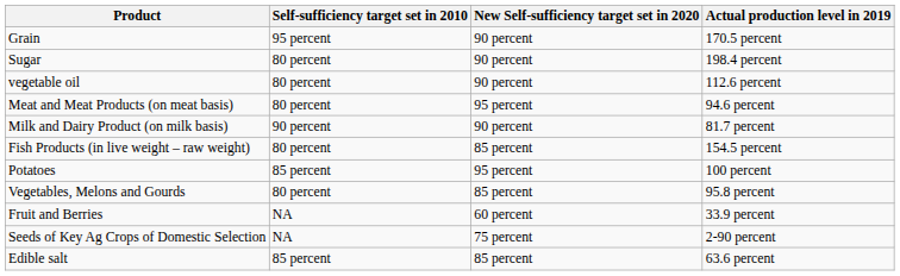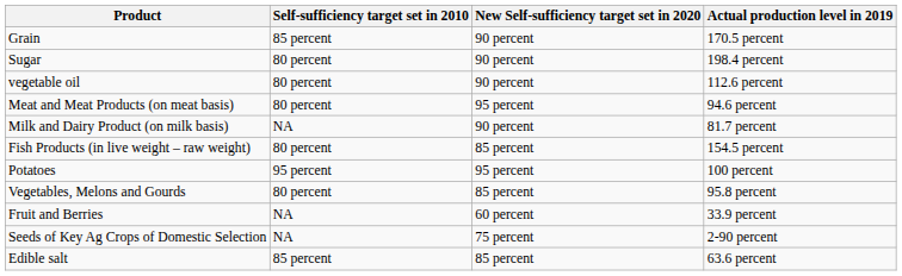Grain | Self-sufficiency target set in 2010: 95 percent -> 85 percent
Milk and Dairy Product (on milk basis) | Self-sufficiency target set in 2010: 90 percent -> NA
Potatoes | Self-sufficiency target set in 2010: 85 percent -> 95 percent
